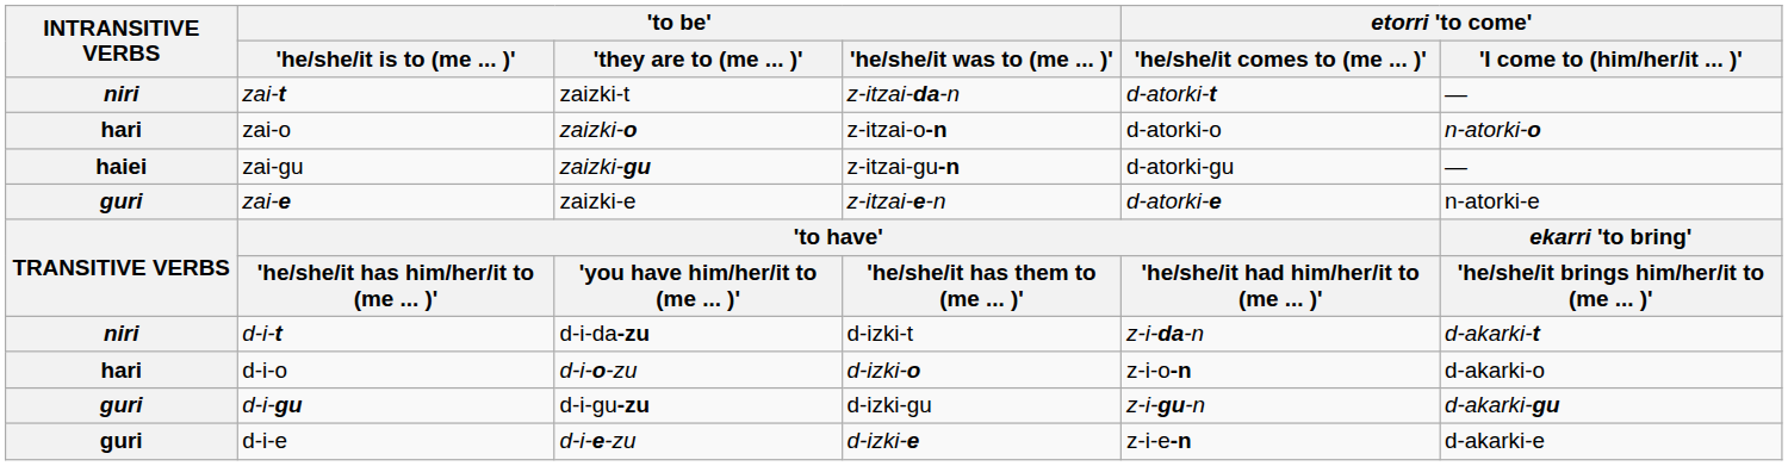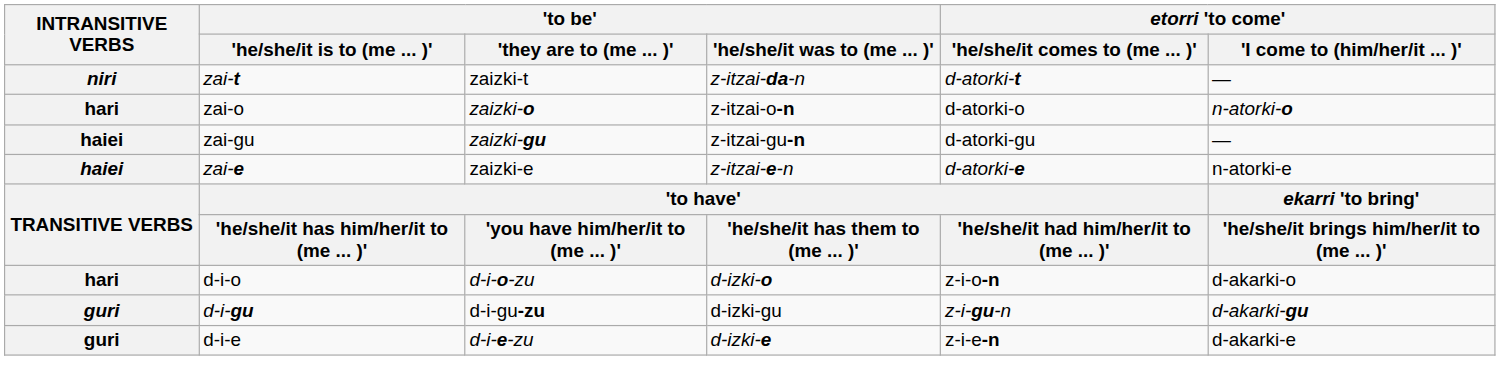zai-e | INTRANSITIVE VERBS: guri -> haiei
- row: niri | d-i-t | d-i-da-zu | d-izki-t | z-i-da-n | d-akarki-t
